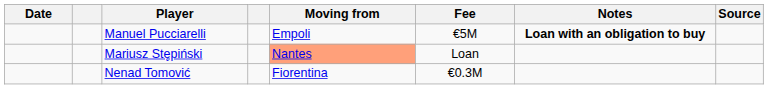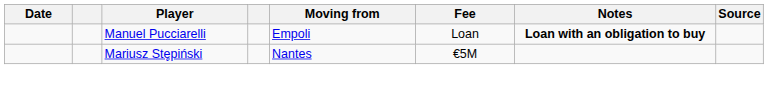Manuel Pucciarelli | Fee: €5M -> Loan
Mariusz Stępiński | Moving from: lightsalmon background -> no background
Mariusz Stępiński | Fee: Loan -> €5M
- row: Nenad Tomović | Fiorentina | €0.3M
